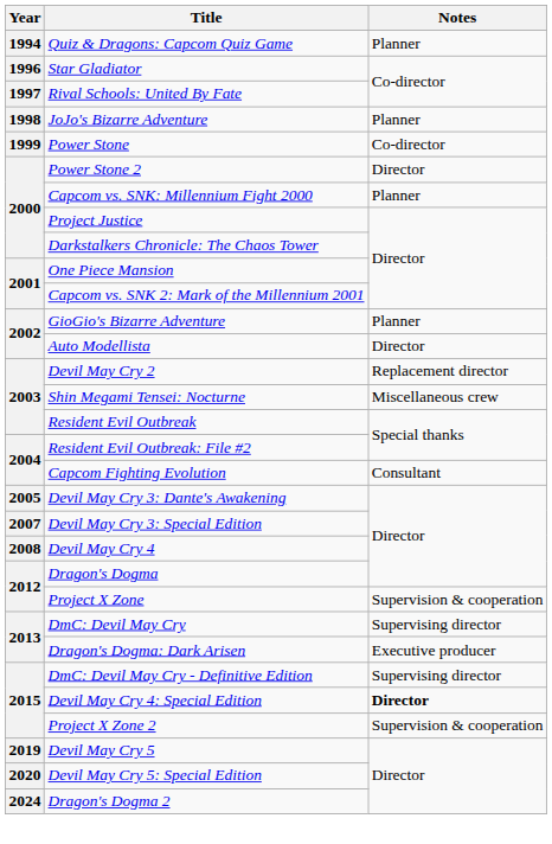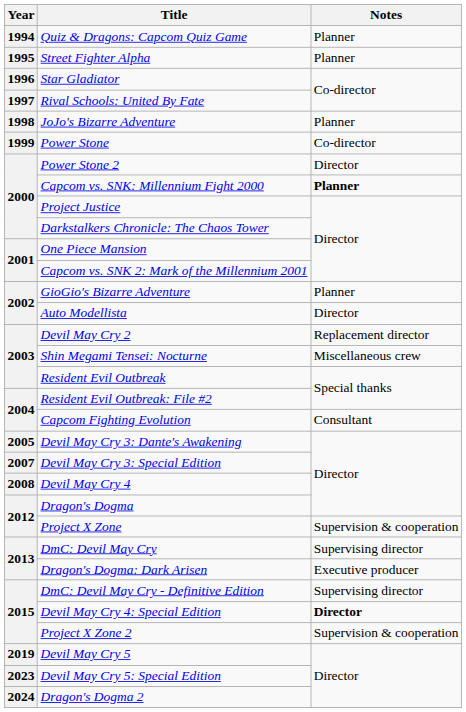+ row: 1995 | Street Fighter Alpha | Planner
Capcom vs. SNK: Millennium Fight 2000 | Notes: normal -> bold
Devil May Cry 5: Special Edition | Year: 2020 -> 2023
